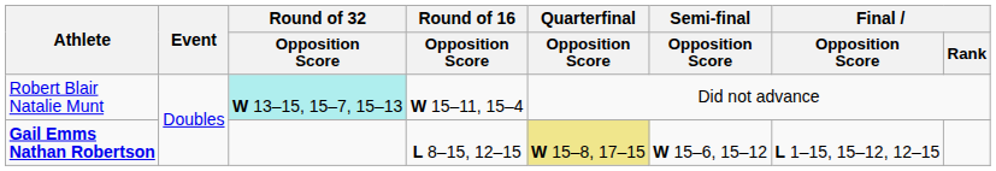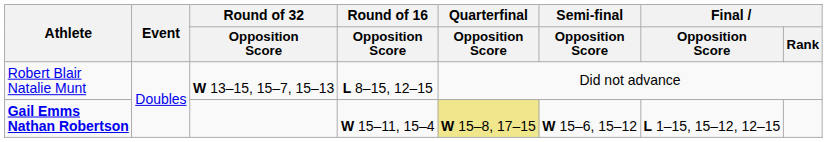Robert Blair Natalie Munt | Round of 32 / Opposition Score: paleturquoise background -> no background
Robert Blair Natalie Munt | Round of 16 / Opposition Score: W 15–11, 15–4 -> L 8–15, 12–15
Gail Emms Nathan Robertson | Round of 16 / Opposition Score: L 8–15, 12–15 -> W 15–11, 15–4
